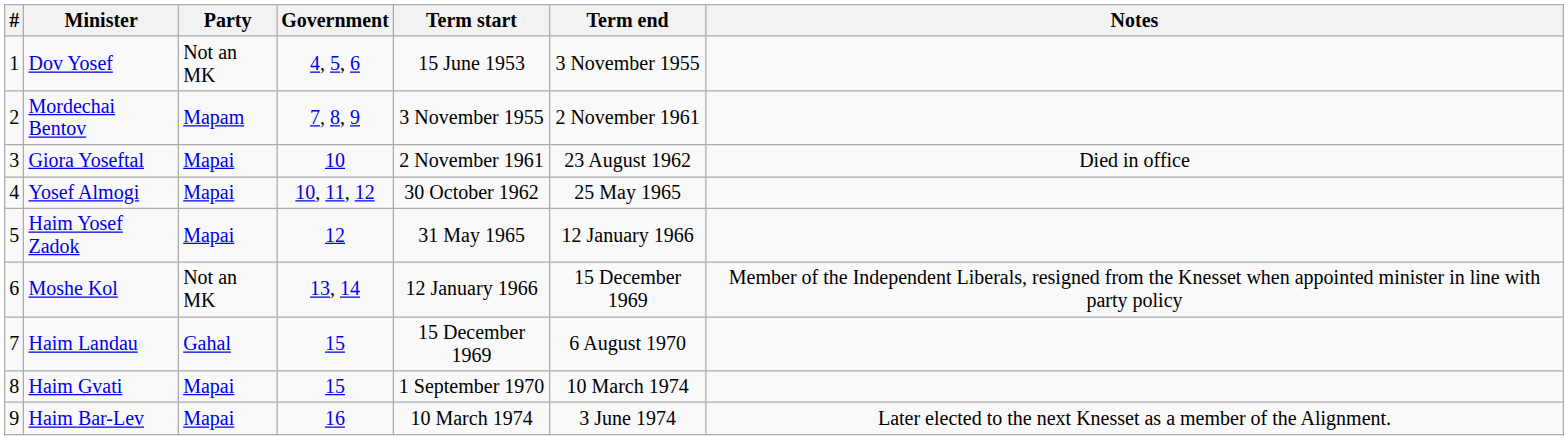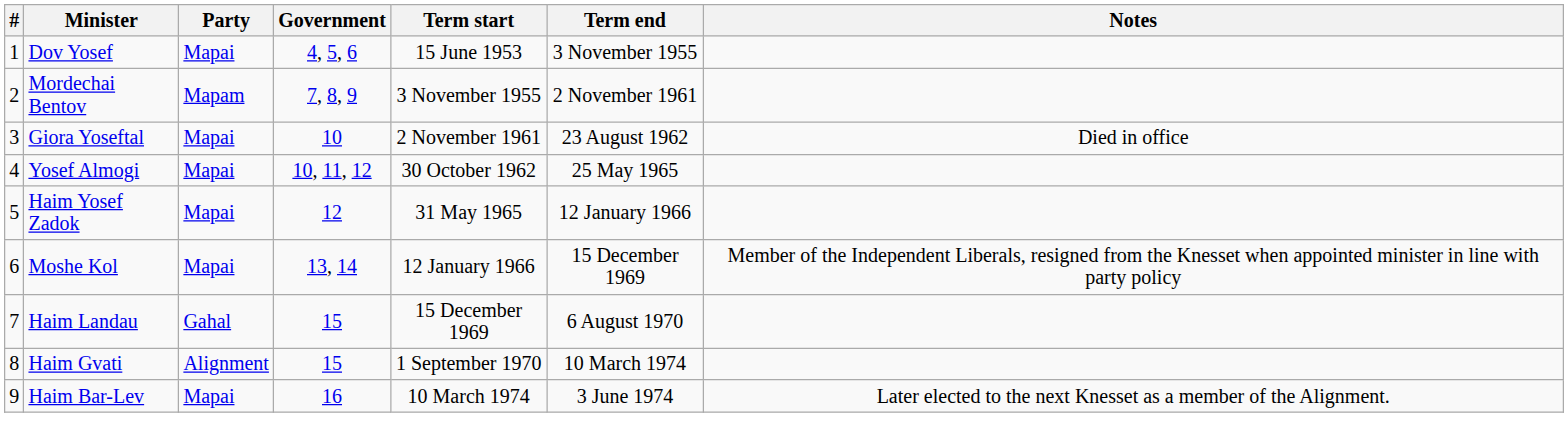Dov Yosef | Party: Not an MK -> Mapai
Moshe Kol | Party: Not an MK -> Mapai
Haim Gvati | Party: Mapai -> Alignment
